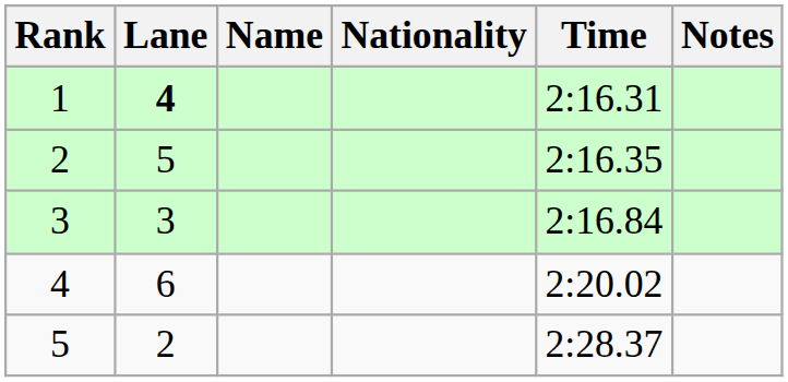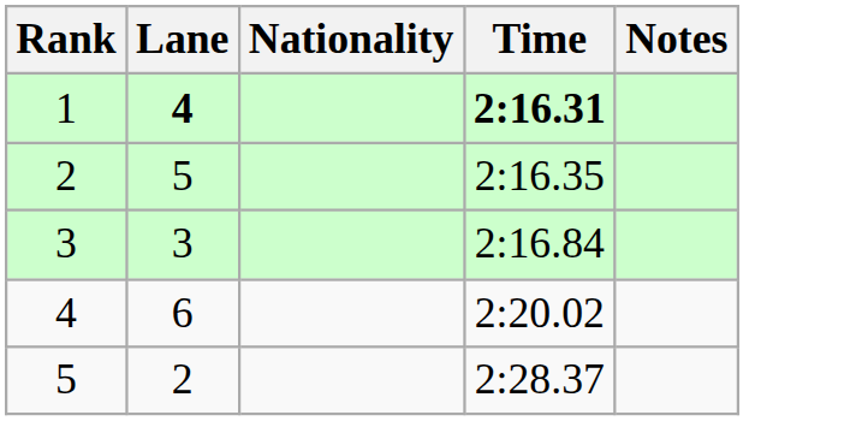- column: Name
1 | Time: normal -> bold
